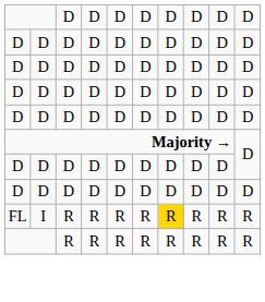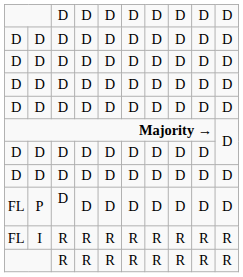+ row: FL | P | D | D | D | D | D | D | D | D
I | column 7: gold background -> no background
